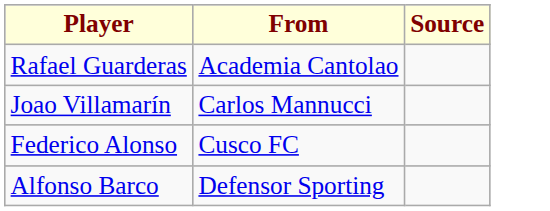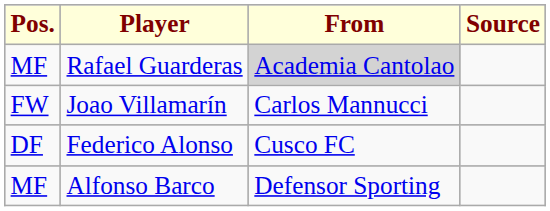+ column: Pos. | MF | FW | DF | MF
Rafael Guarderas | From: no background -> lightgrey background
